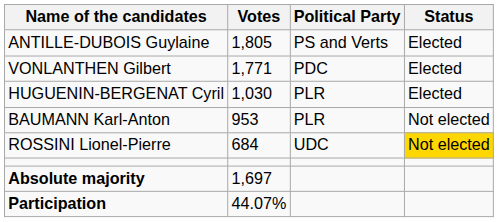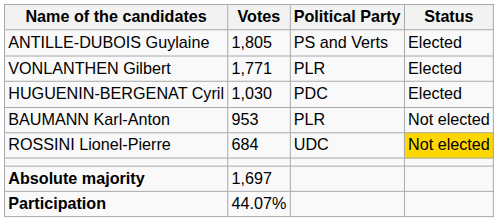VONLANTHEN Gilbert | Political Party: PDC -> PLR
HUGUENIN-BERGENAT Cyril | Political Party: PLR -> PDC
